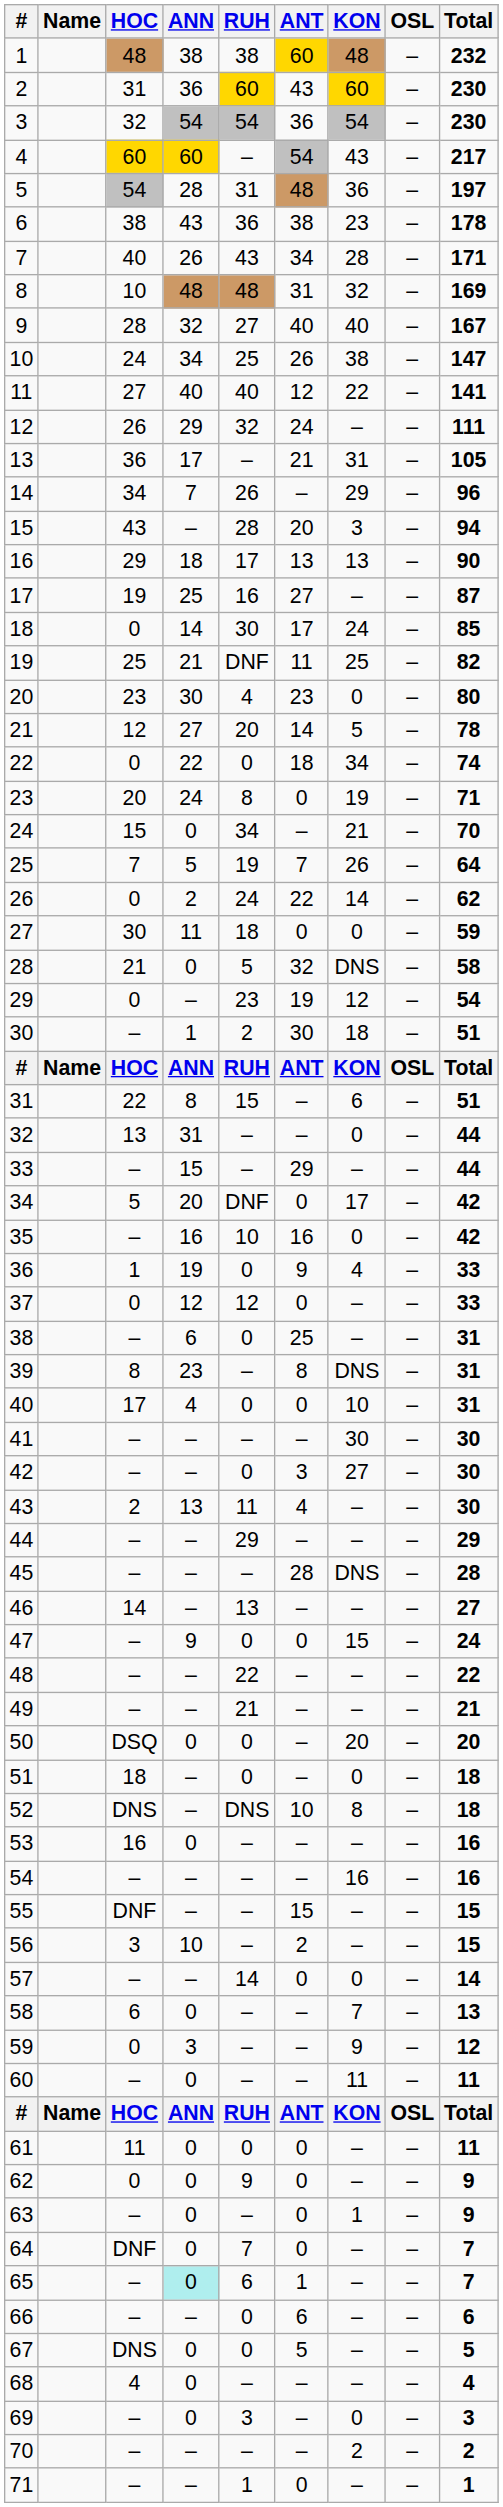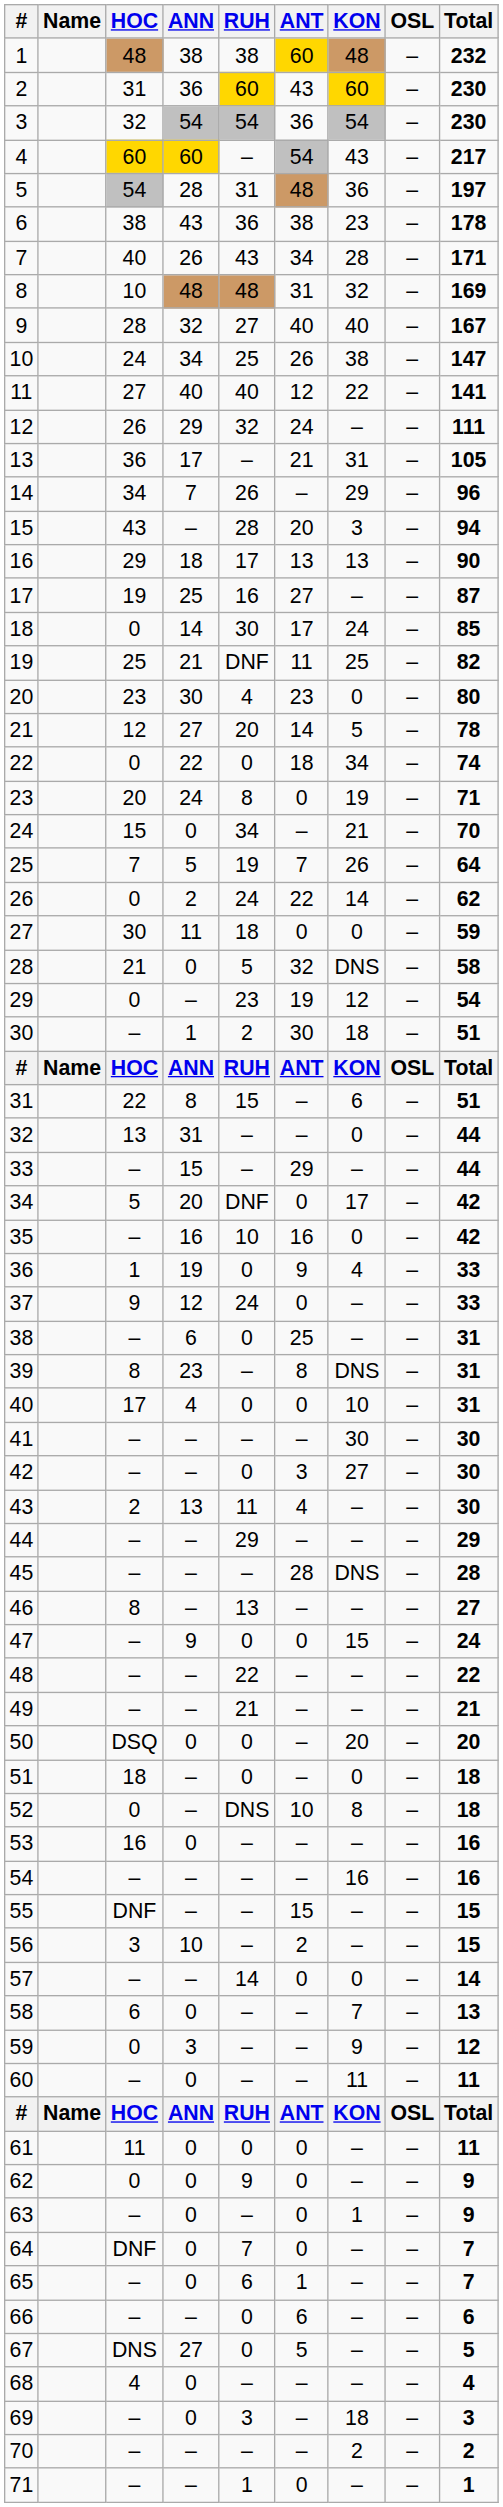37 | HOC: 0 -> 9
37 | RUH: 12 -> 24
46 | HOC: 14 -> 8
52 | HOC: DNS -> 0
65 | ANN: paleturquoise background -> no background
67 | ANN: 0 -> 27
69 | KON: 0 -> 18
